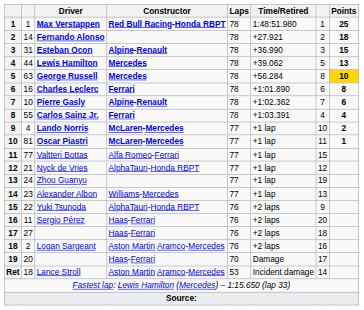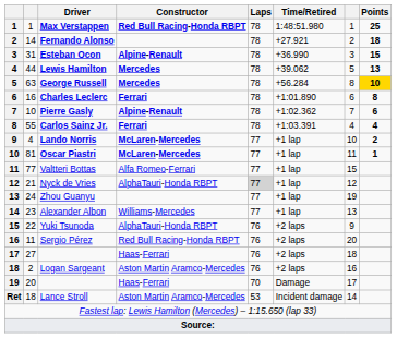Nyck de Vries | Laps: no background -> lightgrey background
Sergio Pérez | Constructor: Haas-Ferrari -> Red Bull Racing-Honda RBPT
